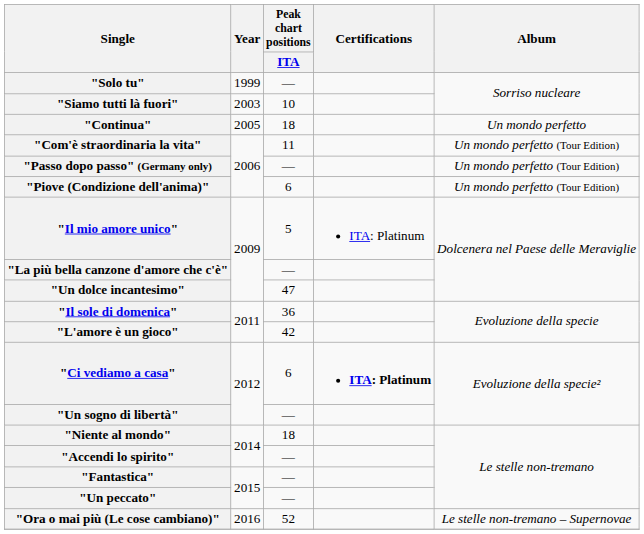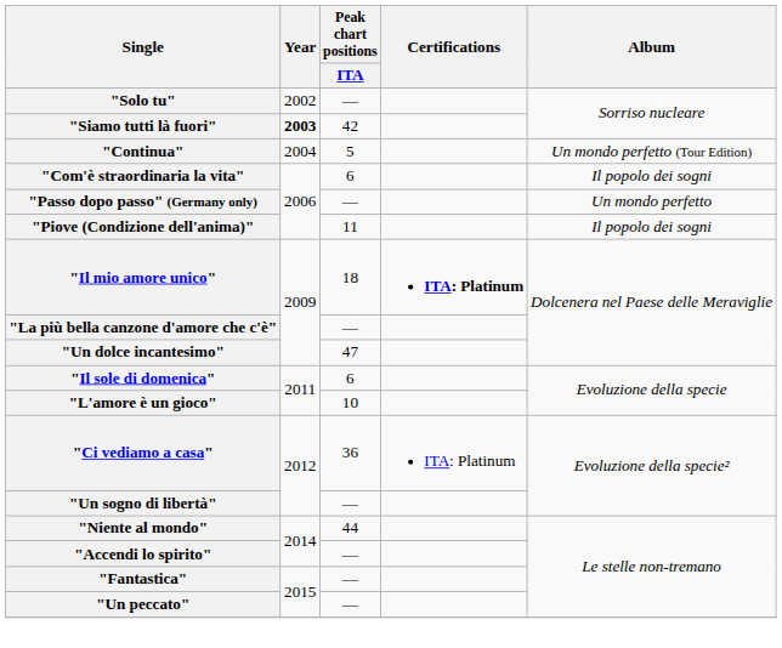"Solo tu" | Year: 1999 -> 2002
"Siamo tutti là fuori" | Year: normal -> bold
"Siamo tutti là fuori" | Peak chart positions / ITA: 10 -> 42
"Continua" | Year: 2005 -> 2004
"Continua" | Peak chart positions / ITA: 18 -> 5
"Continua" | Album: Un mondo perfetto -> Un mondo perfetto (Tour Edition)
"Com'è straordinaria la vita" | Peak chart positions / ITA: 11 -> 6
"Com'è straordinaria la vita" | Album: Un mondo perfetto (Tour Edition) -> Il popolo dei sogni
"Passo dopo passo" (Germany only) | Album: Un mondo perfetto (Tour Edition) -> Un mondo perfetto
"Piove (Condizione dell'anima)" | Peak chart positions / ITA: 6 -> 11
"Piove (Condizione dell'anima)" | Album: Un mondo perfetto (Tour Edition) -> Il popolo dei sogni
"Il mio amore unico" | Peak chart positions / ITA: 5 -> 18
"Il mio amore unico" | Certifications: normal -> bold
"Il sole di domenica" | Peak chart positions / ITA: 36 -> 6
"L'amore è un gioco" | Peak chart positions / ITA: 42 -> 10
"Ci vediamo a casa" | Peak chart positions / ITA: 6 -> 36
"Ci vediamo a casa" | Certifications: bold -> normal
"Niente al mondo" | Peak chart positions / ITA: 18 -> 44
- row: "Ora o mai più (Le cose cambiano)" | 2016 | 52 | Le stelle non-tremano – Supernovae
